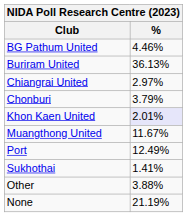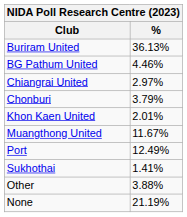rows swapped: BG Pathum United <-> Buriram United
Khon Kaen United | %: lavender background -> no background
